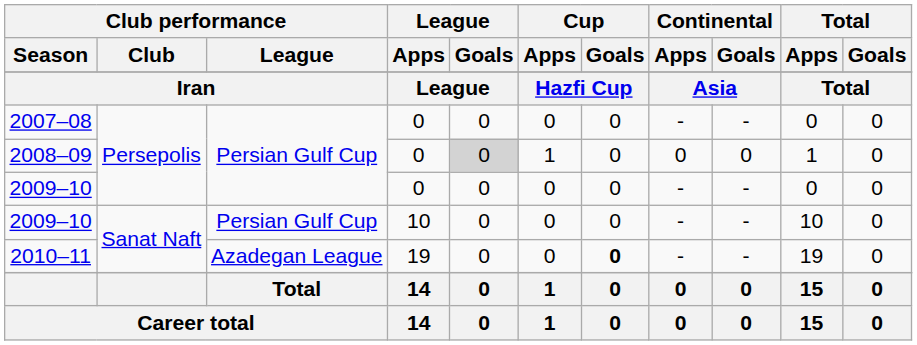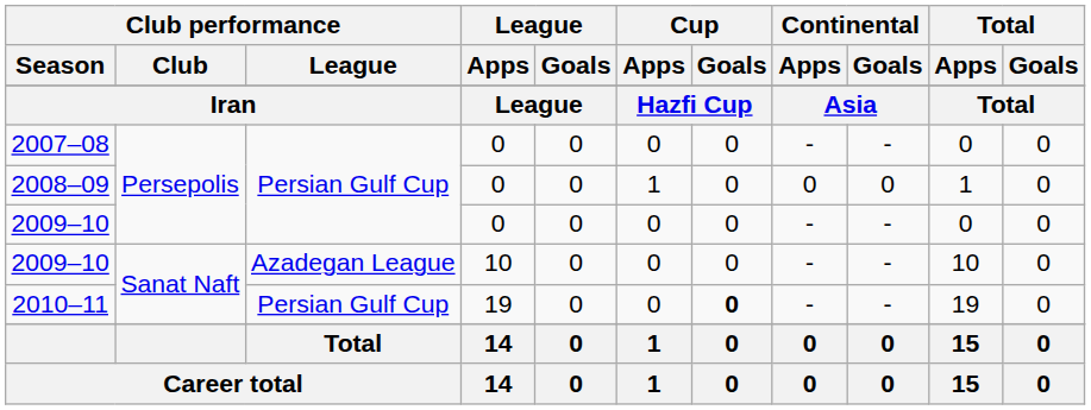2008–09 | League / Goals: lightgrey background -> no background
2009–10 / 10 | Club performance / League: Persian Gulf Cup -> Azadegan League
2010–11 | Club performance / League: Azadegan League -> Persian Gulf Cup
